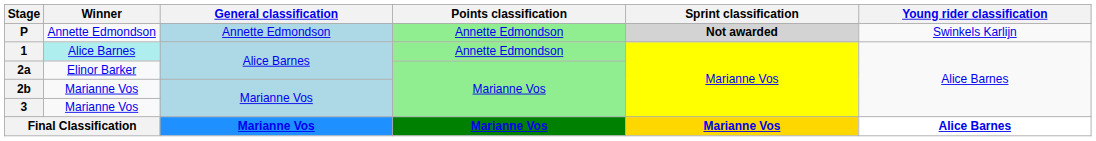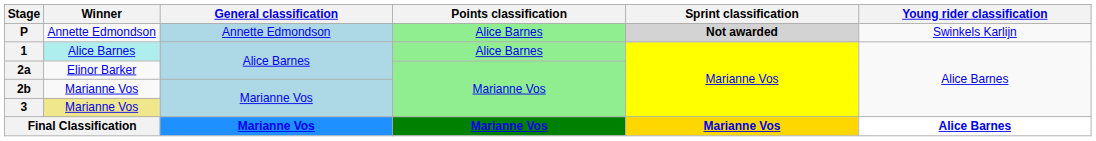P | Points classification: Annette Edmondson -> Alice Barnes
1 | Points classification: Annette Edmondson -> Alice Barnes
3 | Winner: no background -> khaki background
